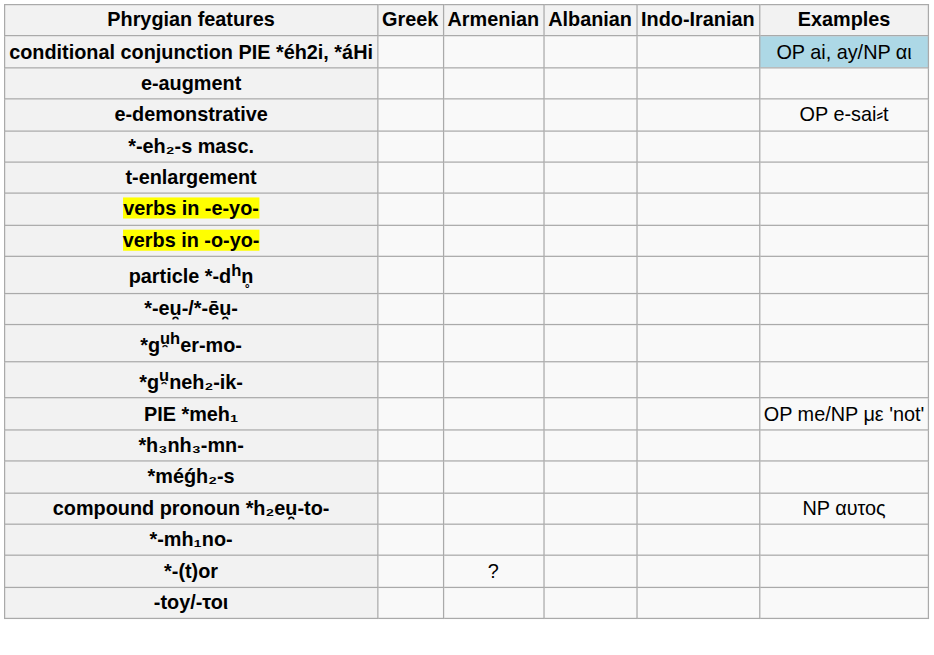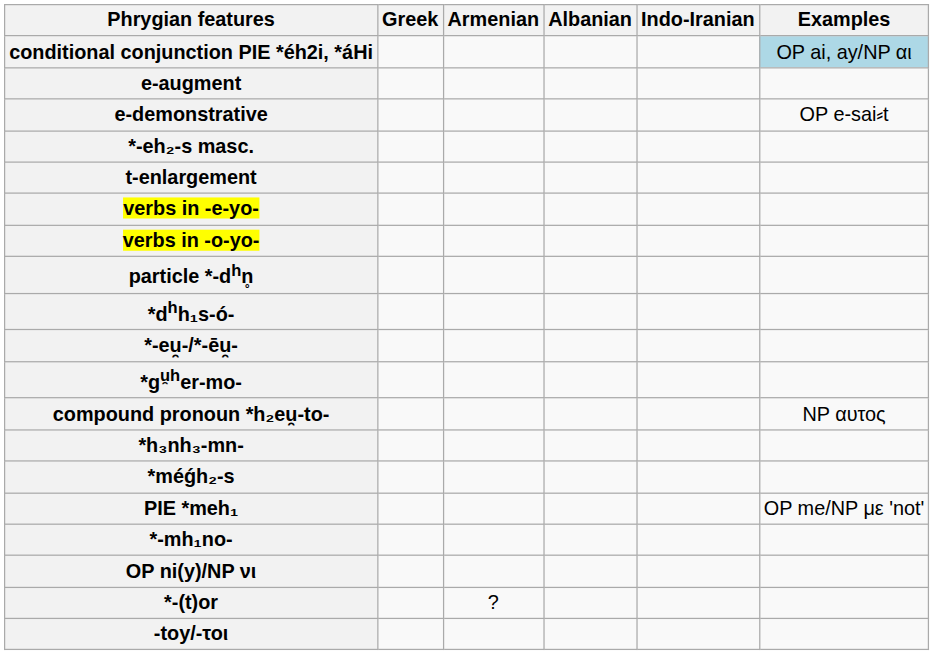+ row: *dhh₁s-ó-
- row: *gu̯neh₂-ik-
rows swapped: compound pronoun *h₂eu̯-to- <-> PIE *meh₁
+ row: OP ni(y)/NP νι
